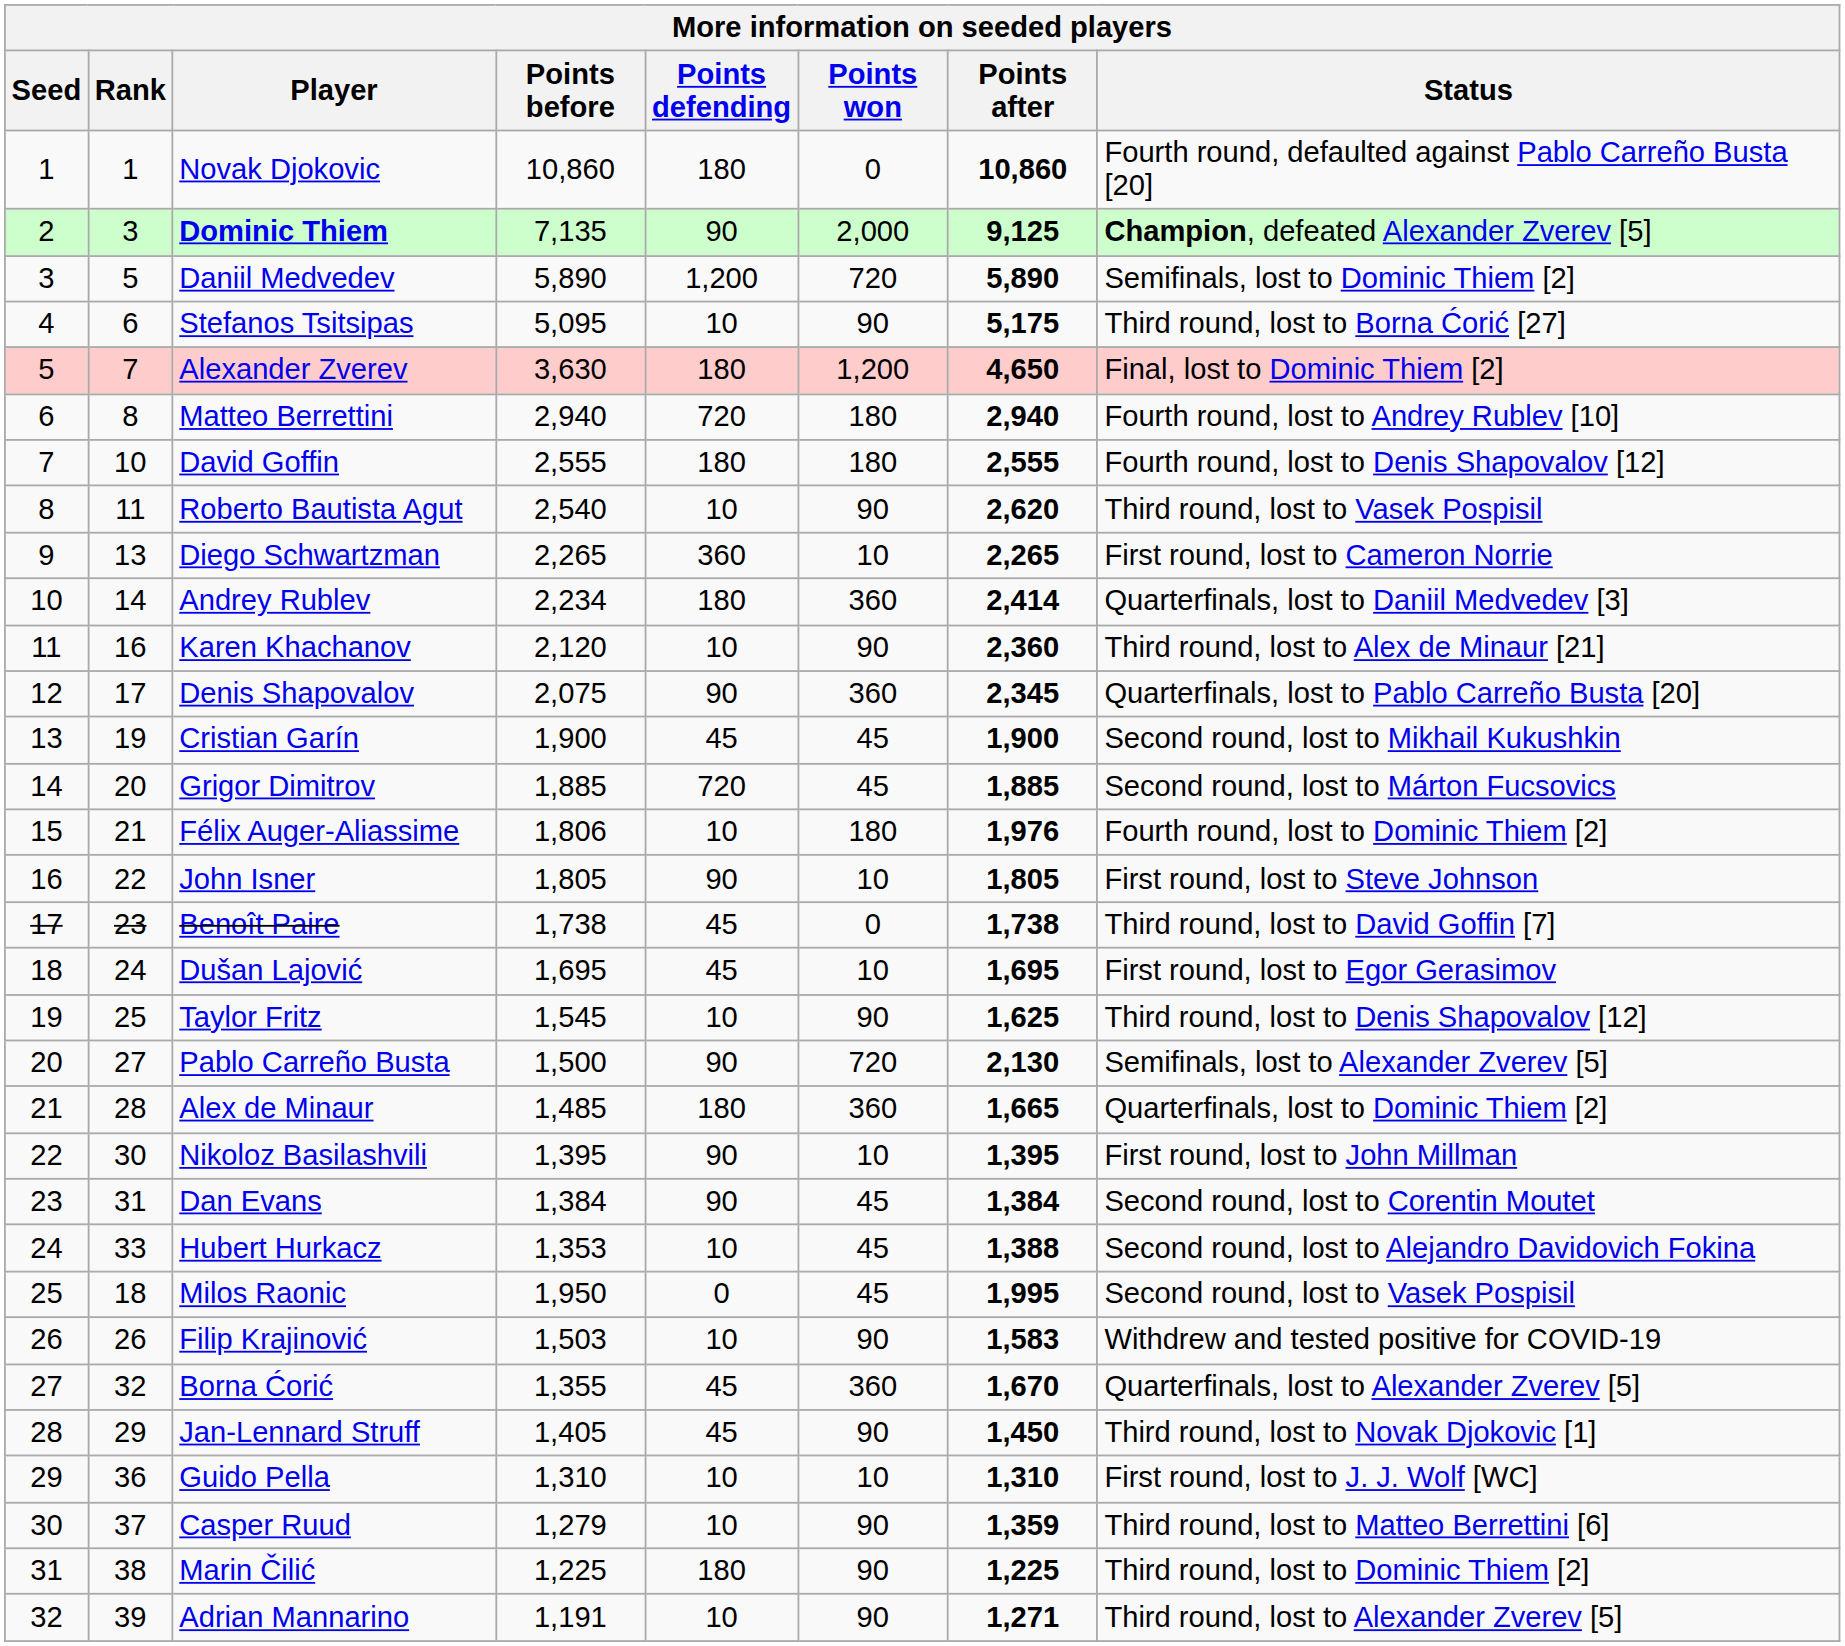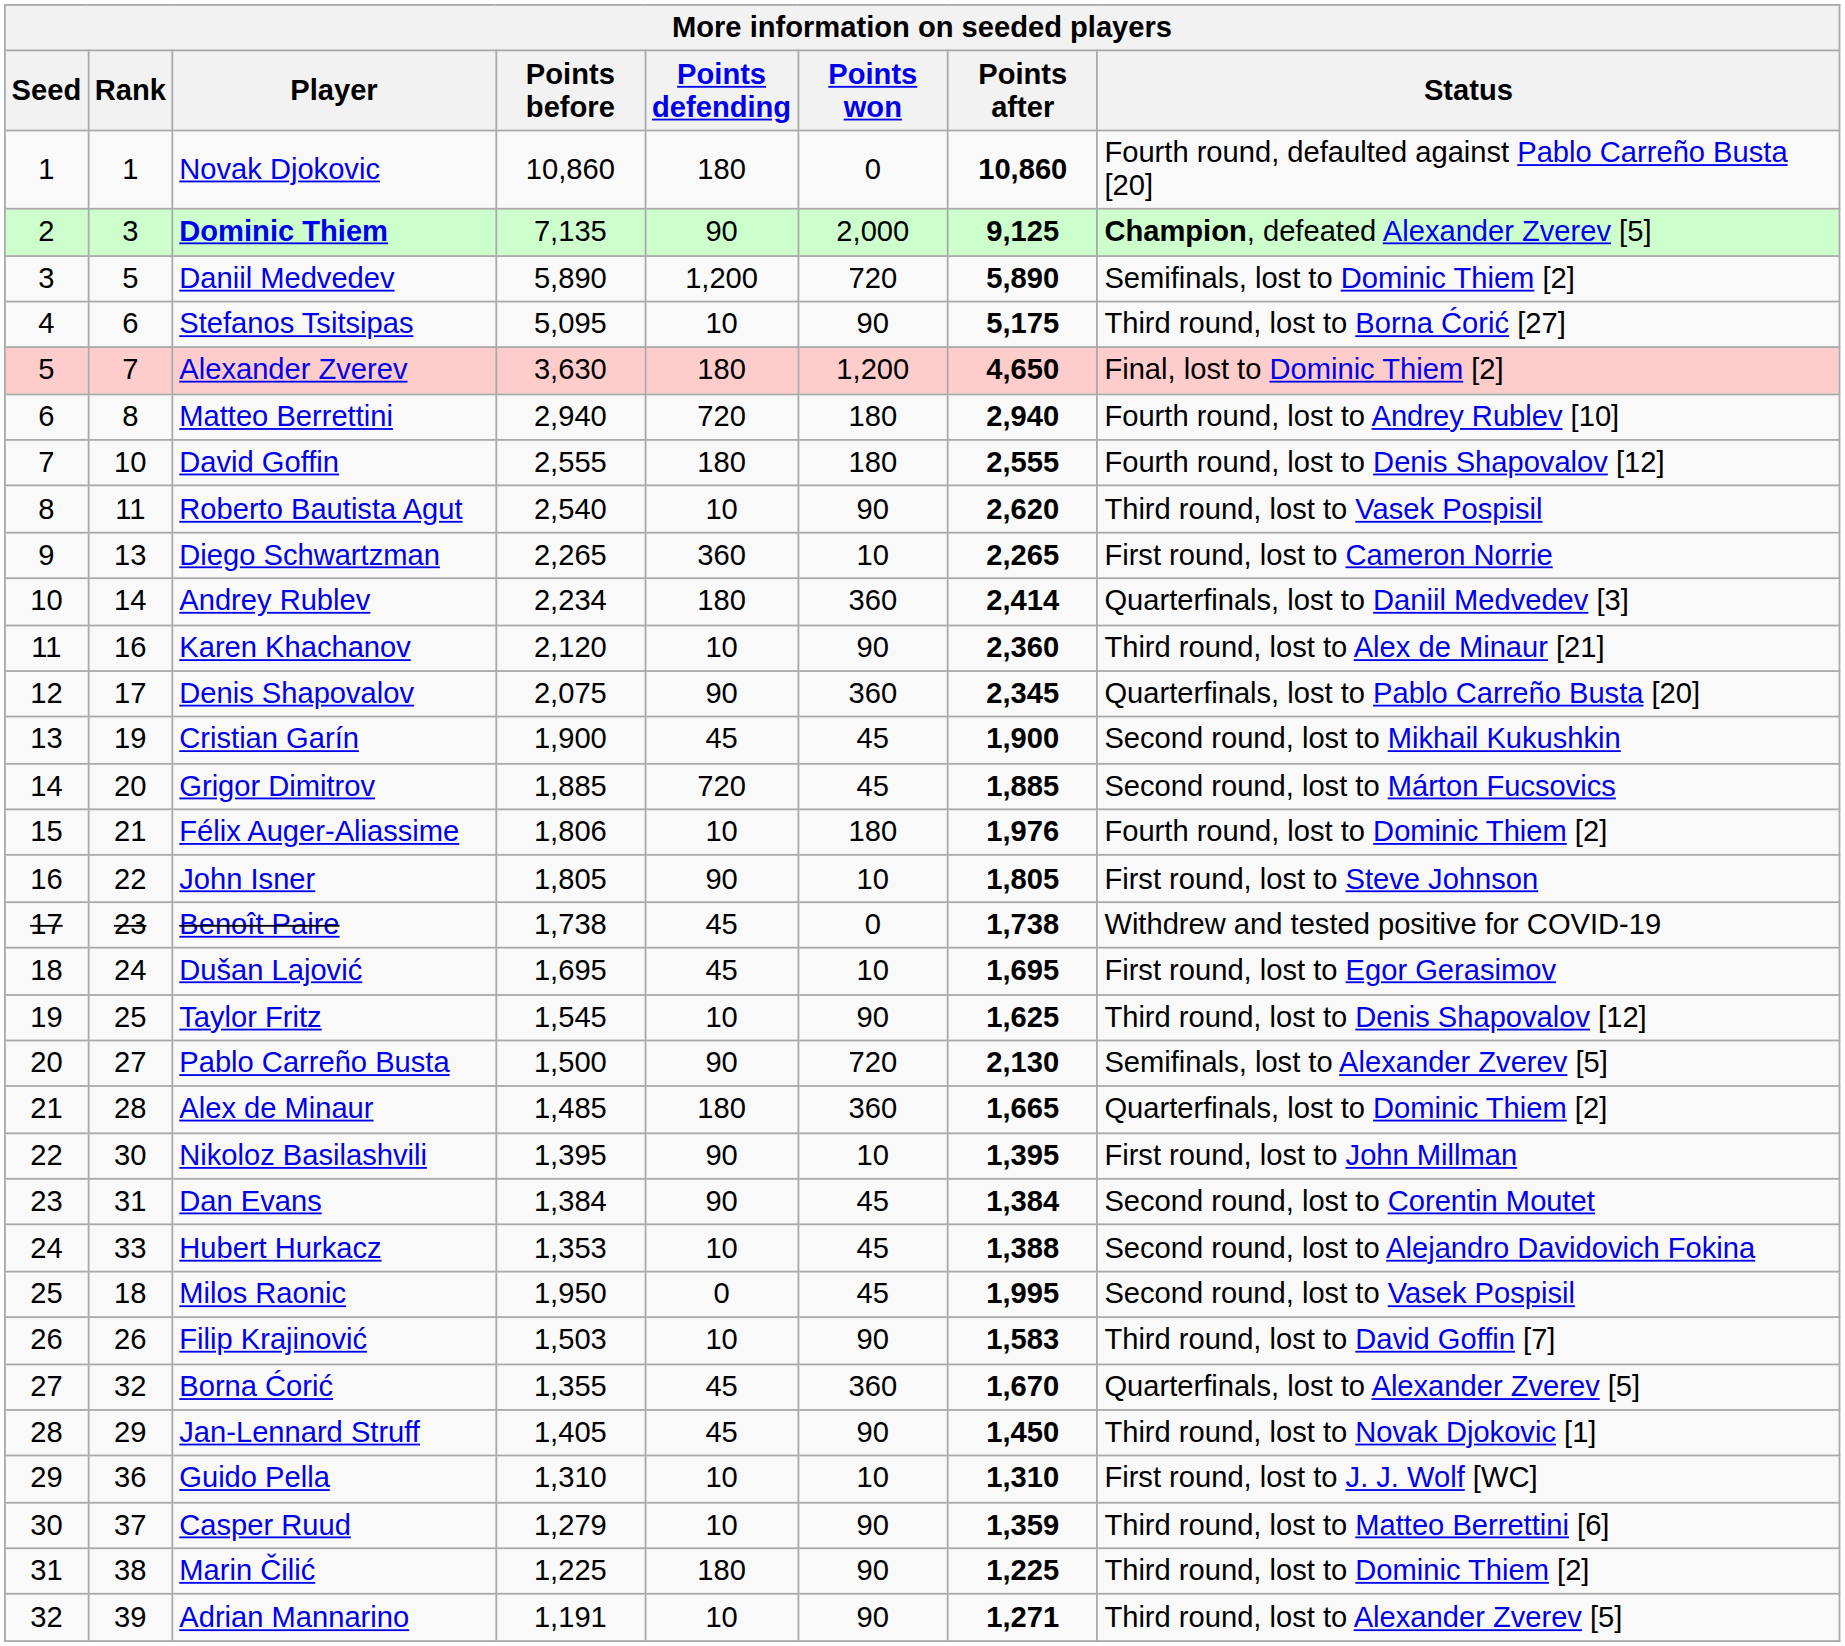Benoît Paire | Status: Third round, lost to David Goffin [7] -> Withdrew and tested positive for COVID-19
Filip Krajinović | Status: Withdrew and tested positive for COVID-19 -> Third round, lost to David Goffin [7]
